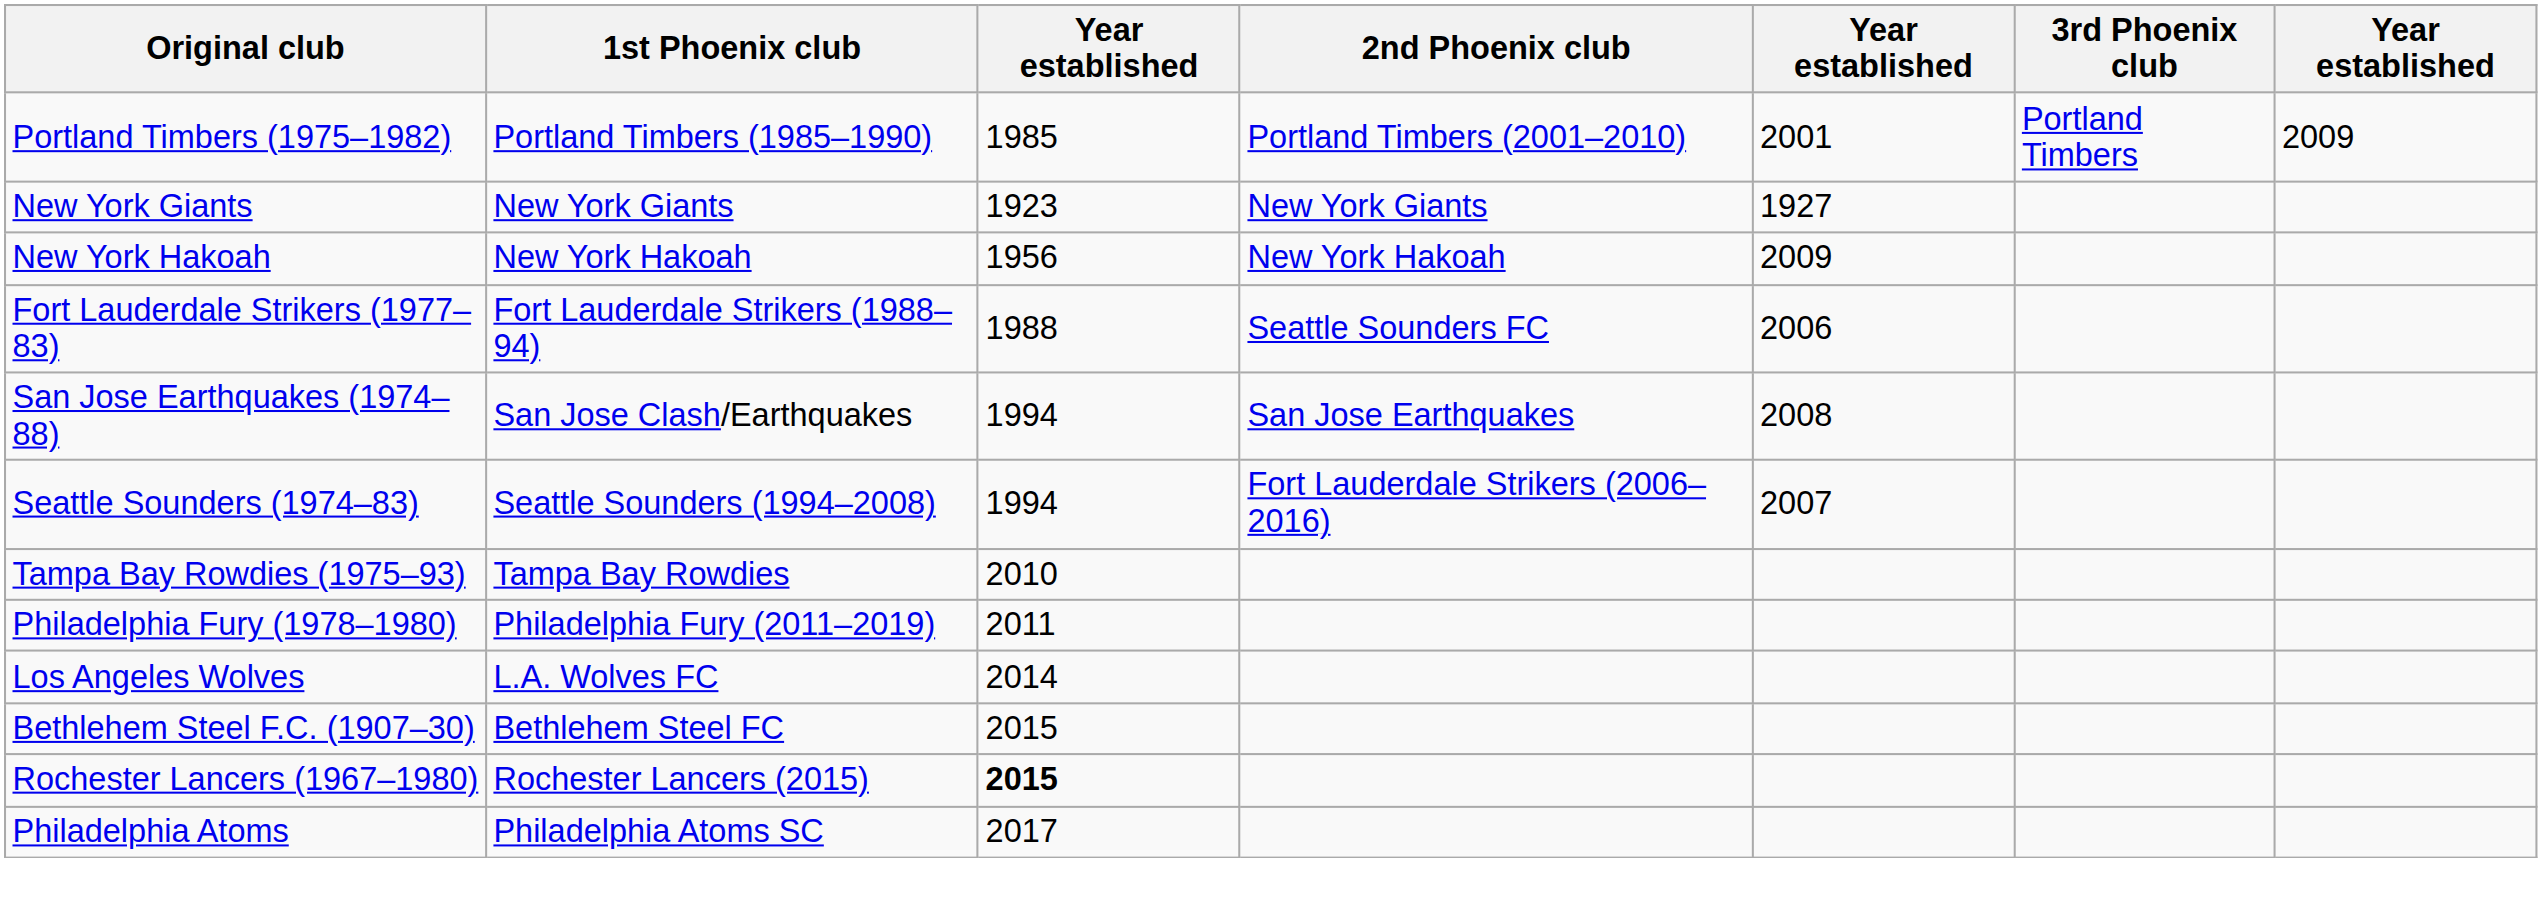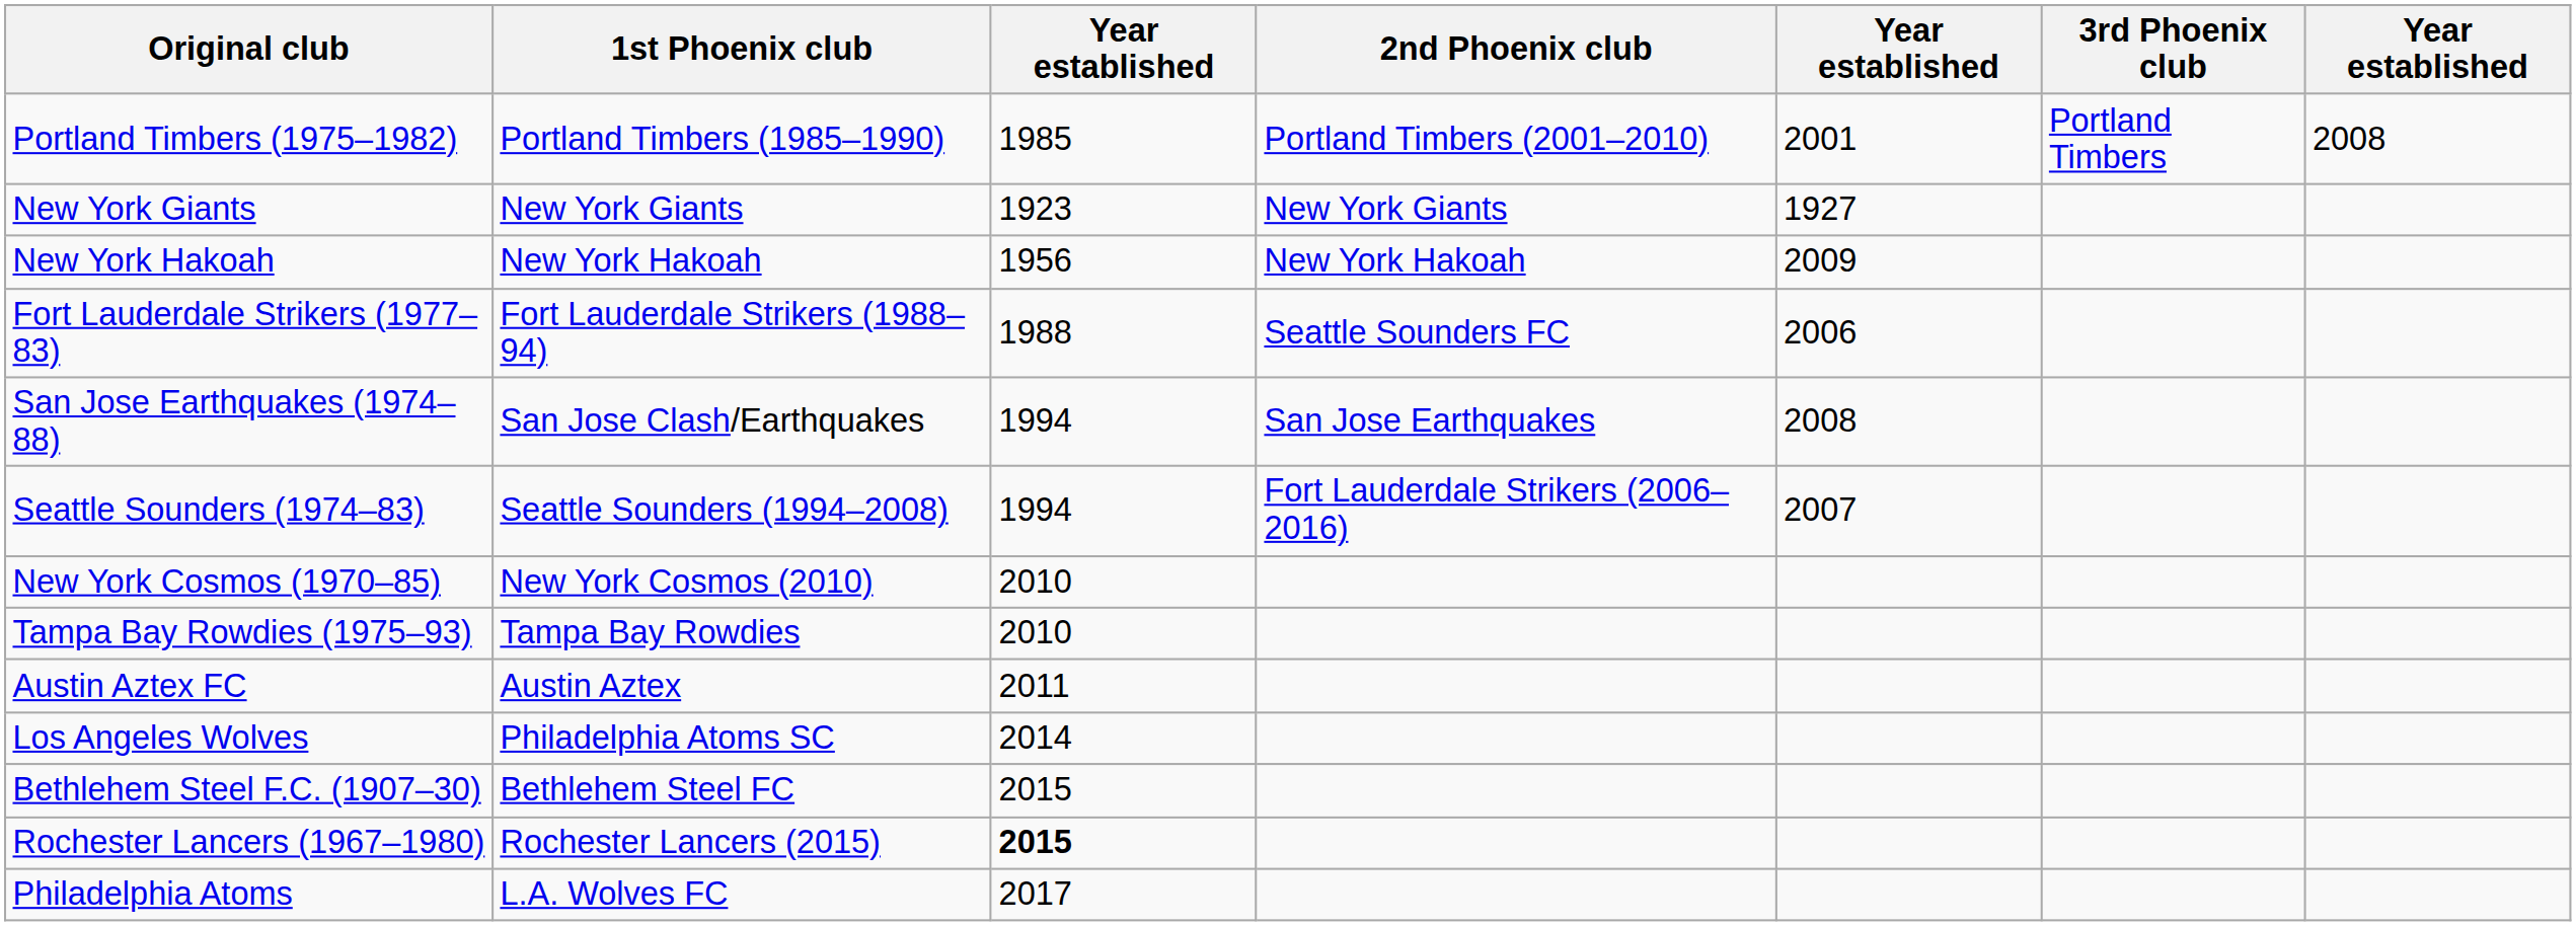Portland Timbers (1975–1982) | column 7: 2009 -> 2008
+ row: New York Cosmos (1970–85) | New York Cosmos (2010) | 2010
+ row: Austin Aztex FC | Austin Aztex | 2011
- row: Philadelphia Fury (1978–1980) | Philadelphia Fury (2011–2019) | 2011
Los Angeles Wolves | 1st Phoenix club: L.A. Wolves FC -> Philadelphia Atoms SC
Philadelphia Atoms | 1st Phoenix club: Philadelphia Atoms SC -> L.A. Wolves FC
